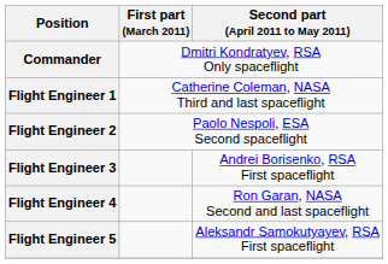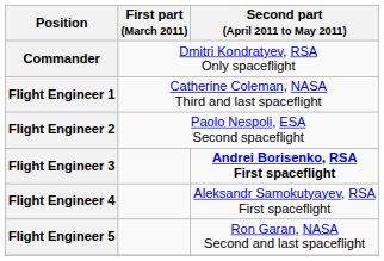Flight Engineer 3 | Second part (April 2011 to May 2011): normal -> bold
Flight Engineer 4 | Second part (April 2011 to May 2011): Ron Garan, NASA Second and last spaceflight -> Aleksandr Samokutyayev, RSA First spaceflight
Flight Engineer 5 | Second part (April 2011 to May 2011): Aleksandr Samokutyayev, RSA First spaceflight -> Ron Garan, NASA Second and last spaceflight
